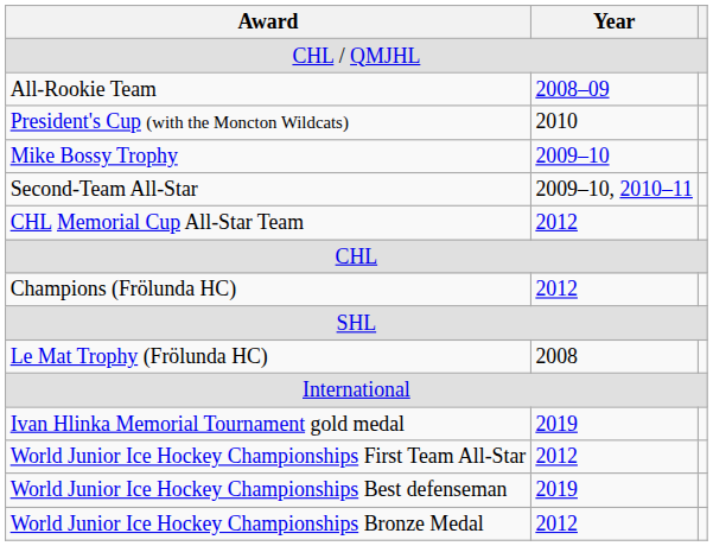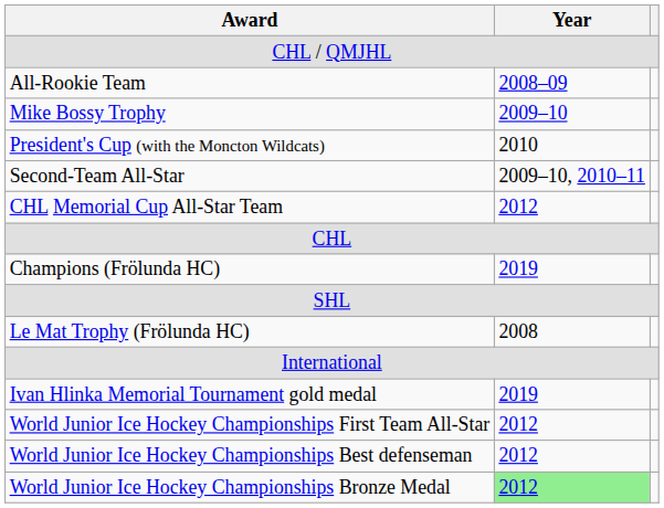rows swapped: Mike Bossy Trophy <-> President's Cup (with the Moncton Wildcats)
Champions (Frölunda HC) | Year: 2012 -> 2019
World Junior Ice Hockey Championships Best defenseman | Year: 2019 -> 2012
World Junior Ice Hockey Championships Bronze Medal | Year: no background -> lightgreen background
